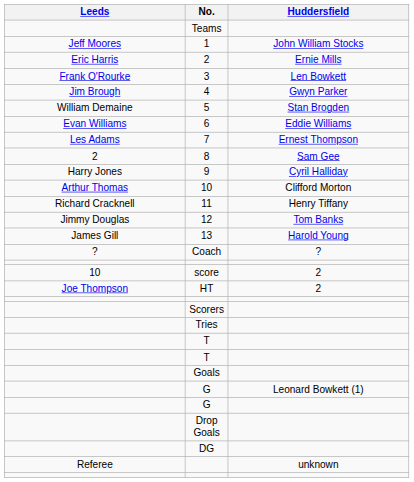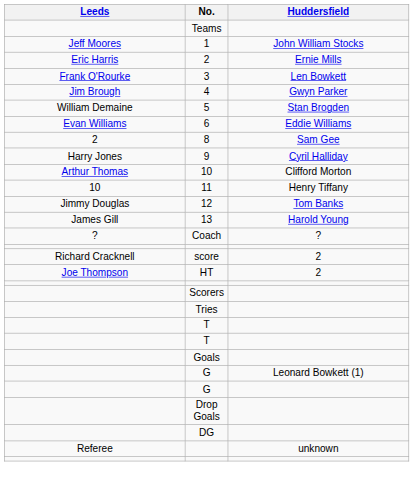- row: Les Adams | 7 | Ernest Thompson
11 | Leeds: Richard Cracknell -> 10
score | Leeds: 10 -> Richard Cracknell
